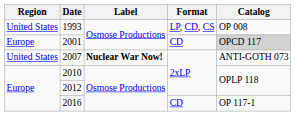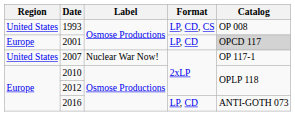2001 | Format: CD -> LP, CD
2007 | Label: bold -> normal
2007 | Catalog: ANTI-GOTH 073 -> OP 117-1
2016 | Format: CD -> LP, CD
2016 | Catalog: OP 117-1 -> ANTI-GOTH 073
